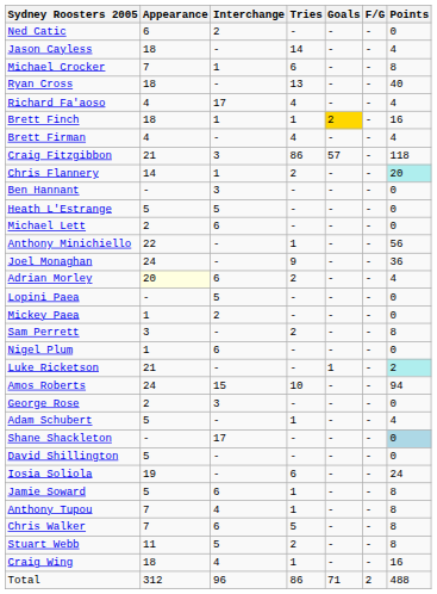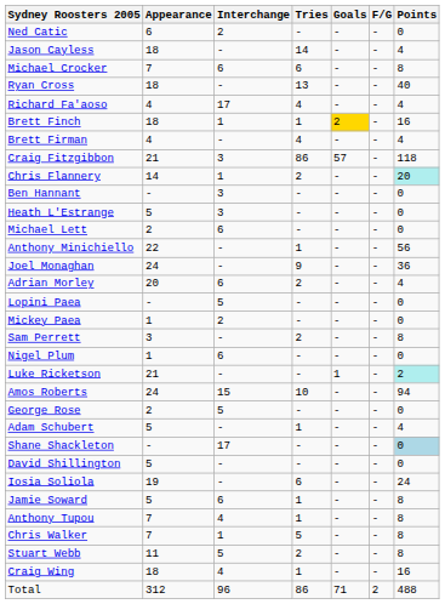Michael Crocker | Interchange: 1 -> 6
Heath L'Estrange | Interchange: 5 -> 3
Adrian Morley | Appearance: lightyellow background -> no background
George Rose | Interchange: 3 -> 5
Chris Walker | Interchange: 6 -> 1
